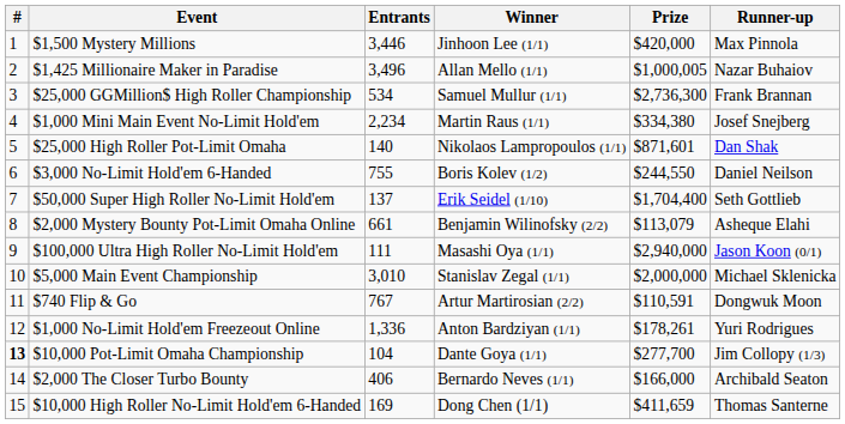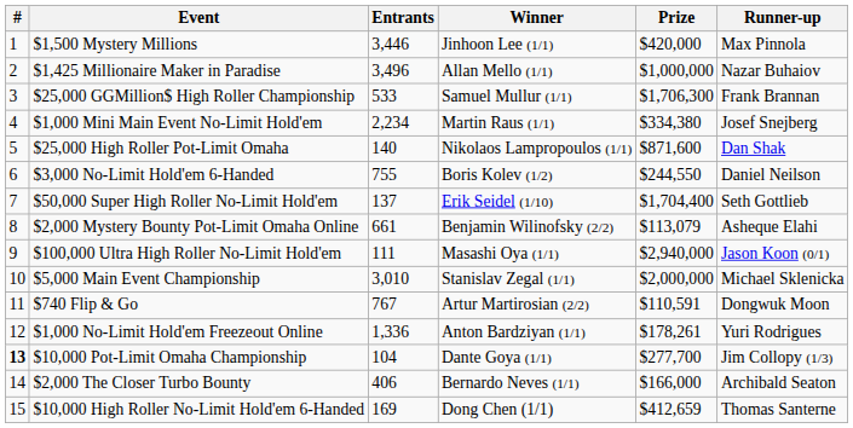$1,425 Millionaire Maker in Paradise | Prize: $1,000,005 -> $1,000,000
$25,000 GGMillion$ High Roller Championship | Entrants: 534 -> 533
$25,000 GGMillion$ High Roller Championship | Prize: $2,736,300 -> $1,706,300
$25,000 High Roller Pot-Limit Omaha | Prize: $871,601 -> $871,600
$10,000 High Roller No-Limit Hold'em 6-Handed | Prize: $411,659 -> $412,659
